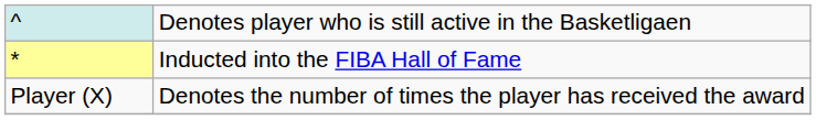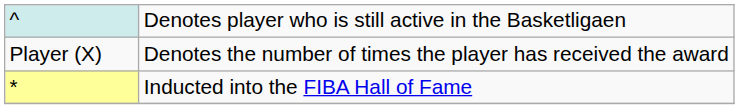rows swapped: * <-> Player (X)
